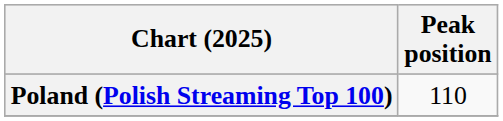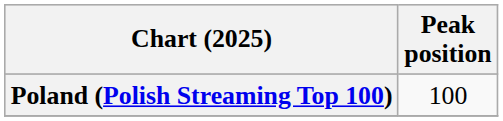Poland (Polish Streaming Top 100) | Peak position: 110 -> 100
